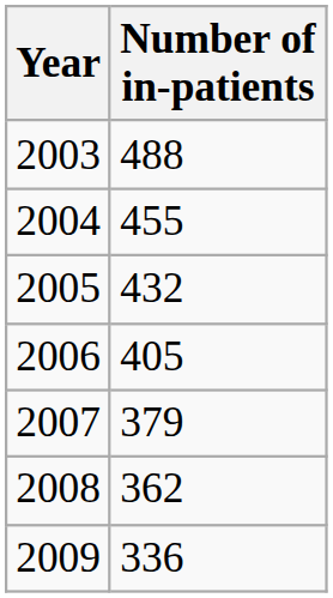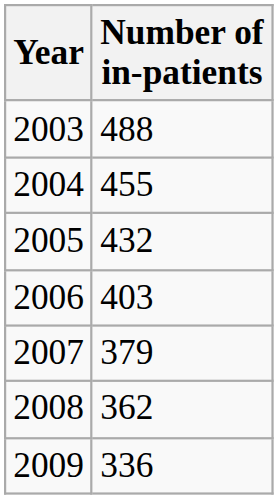2006 | Number of in-patients: 405 -> 403
